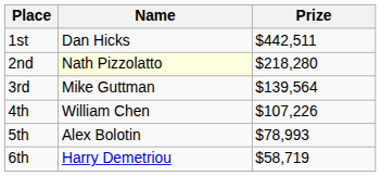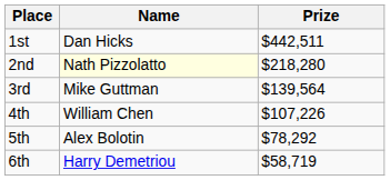5th | Prize: $78,993 -> $78,292
